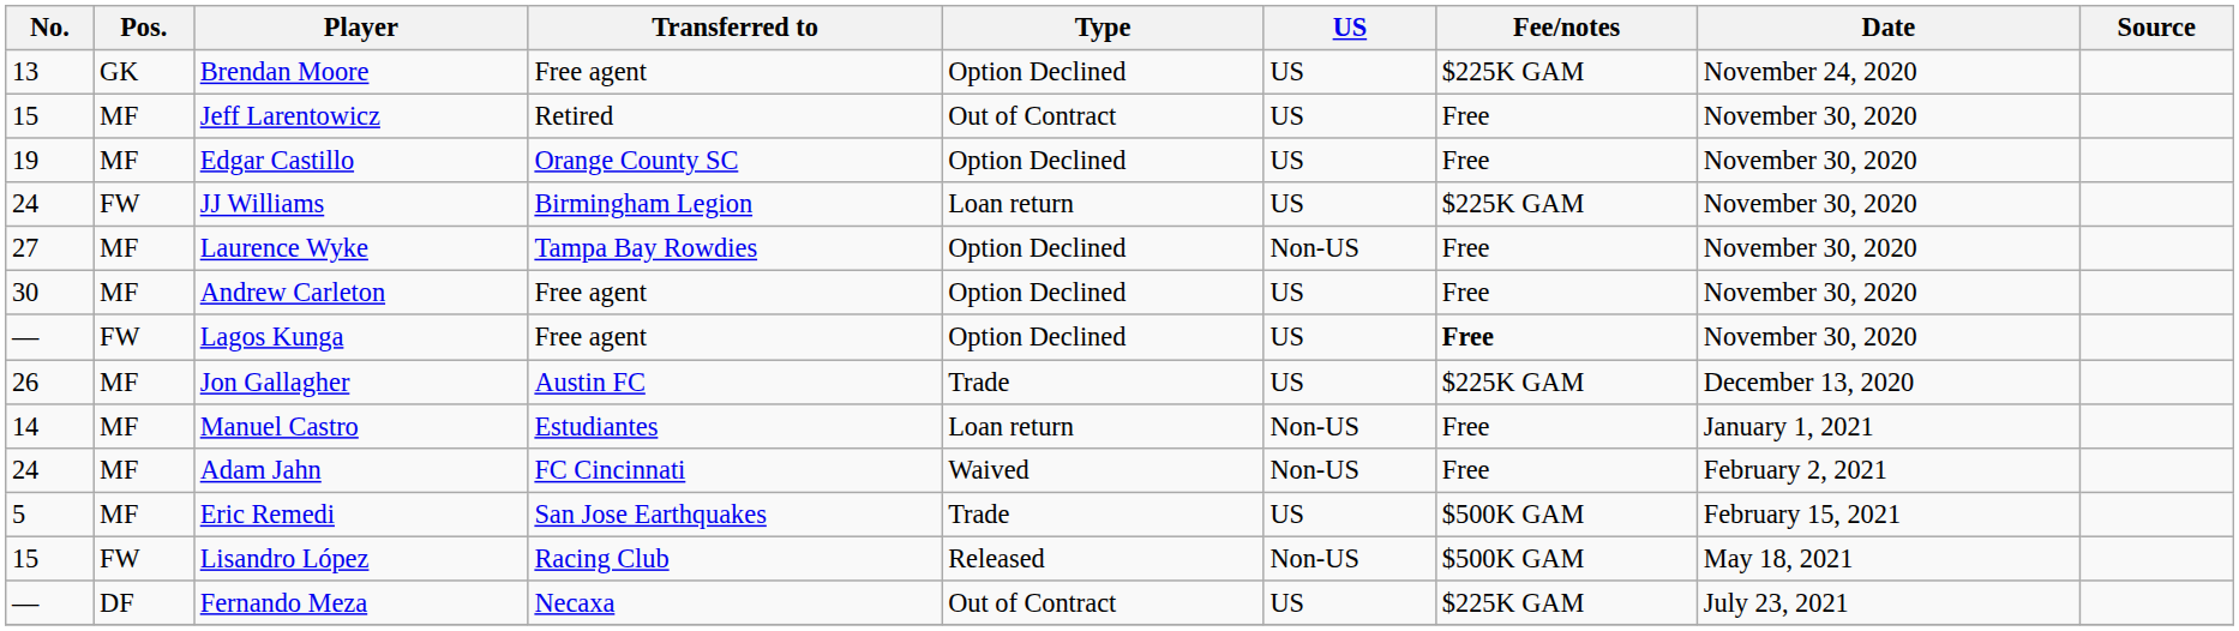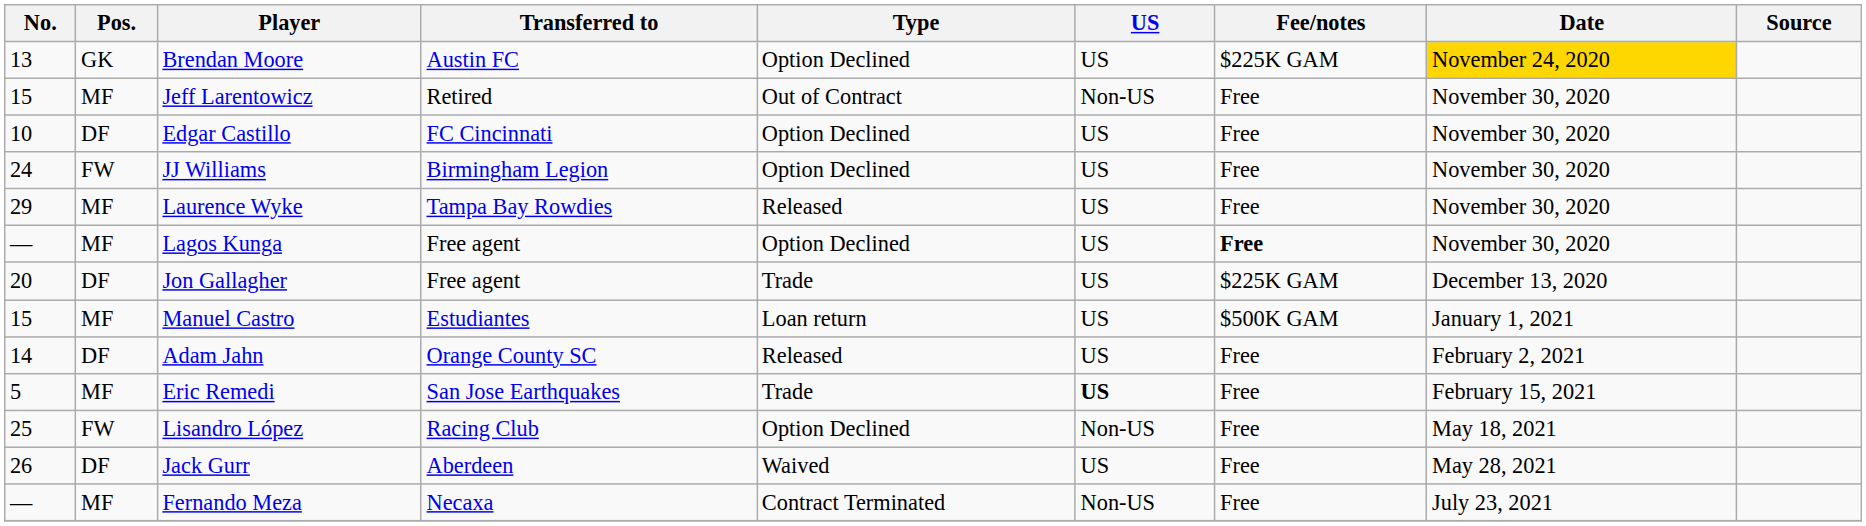Brendan Moore | Transferred to: Free agent -> Austin FC
Brendan Moore | Date: no background -> gold background
Jeff Larentowicz | US: US -> Non-US
Edgar Castillo | No.: 19 -> 10
Edgar Castillo | Pos.: MF -> DF
Edgar Castillo | Transferred to: Orange County SC -> FC Cincinnati
JJ Williams | Type: Loan return -> Option Declined
JJ Williams | Fee/notes: $225K GAM -> Free
Laurence Wyke | No.: 27 -> 29
Laurence Wyke | Type: Option Declined -> Released
Laurence Wyke | US: Non-US -> US
- row: 30 | MF | Andrew Carleton | Free agent | Option Declined | US | Free | November 30, 2020
Lagos Kunga | Pos.: FW -> MF
Jon Gallagher | No.: 26 -> 20
Jon Gallagher | Pos.: MF -> DF
Jon Gallagher | Transferred to: Austin FC -> Free agent
Manuel Castro | No.: 14 -> 15
Manuel Castro | US: Non-US -> US
Manuel Castro | Fee/notes: Free -> $500K GAM
Adam Jahn | No.: 24 -> 14
Adam Jahn | Pos.: MF -> DF
Adam Jahn | Transferred to: FC Cincinnati -> Orange County SC
Adam Jahn | Type: Waived -> Released
Adam Jahn | US: Non-US -> US
Eric Remedi | US: normal -> bold
Eric Remedi | Fee/notes: $500K GAM -> Free
Lisandro López | No.: 15 -> 25
Lisandro López | Type: Released -> Option Declined
Lisandro López | Fee/notes: $500K GAM -> Free
+ row: 26 | DF | Jack Gurr | Aberdeen | Waived | US | Free | May 28, 2021
Fernando Meza | Pos.: DF -> MF
Fernando Meza | Type: Out of Contract -> Contract Terminated
Fernando Meza | US: US -> Non-US
Fernando Meza | Fee/notes: $225K GAM -> Free
